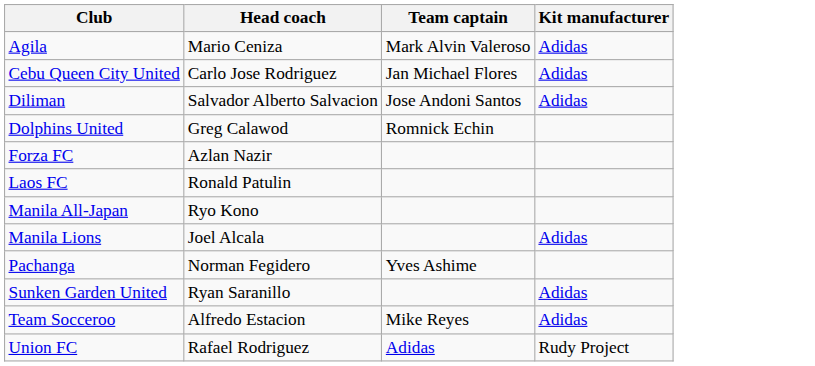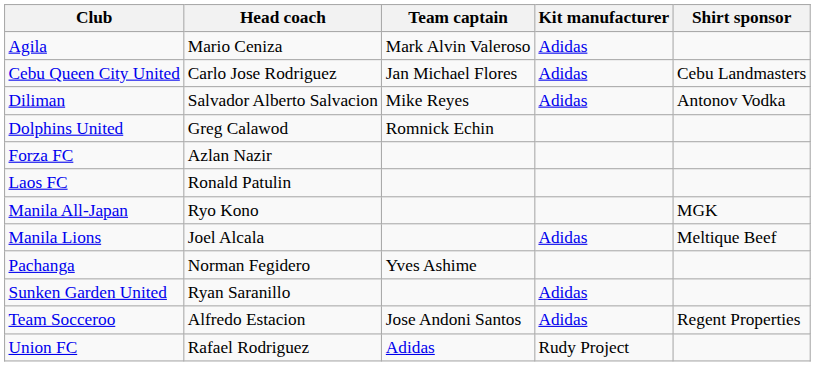+ column: Shirt sponsor | Cebu Landmasters | Antonov Vodka | MGK | Meltique Beef | Regent Properties
Diliman | Team captain: Jose Andoni Santos -> Mike Reyes
Team Socceroo | Team captain: Mike Reyes -> Jose Andoni Santos
